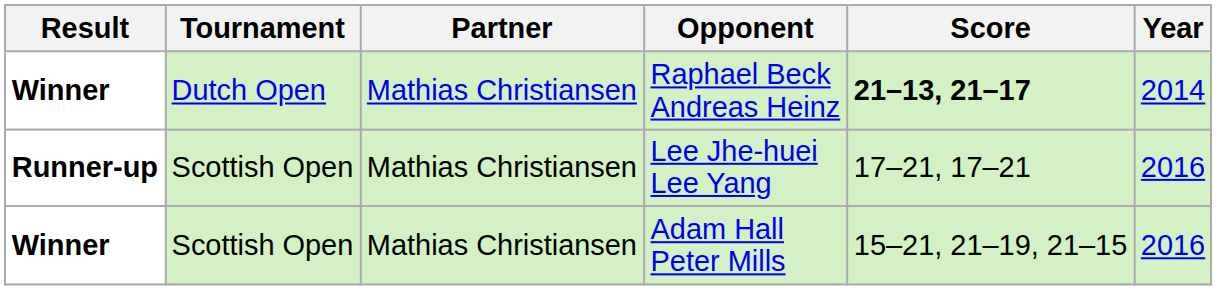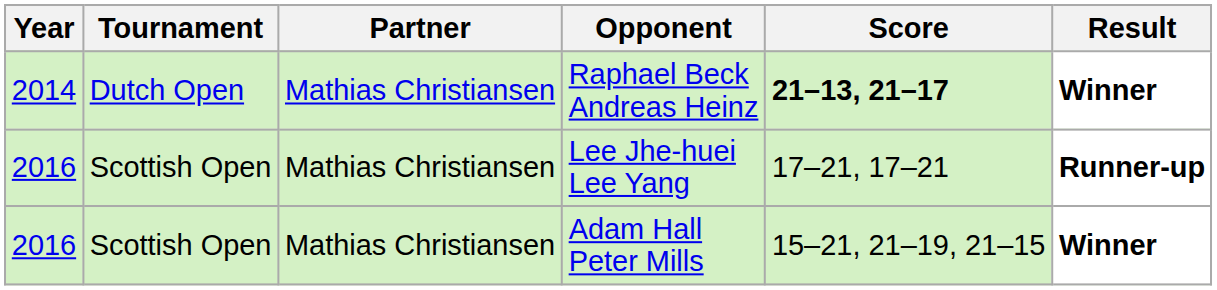columns swapped: Year <-> Result
